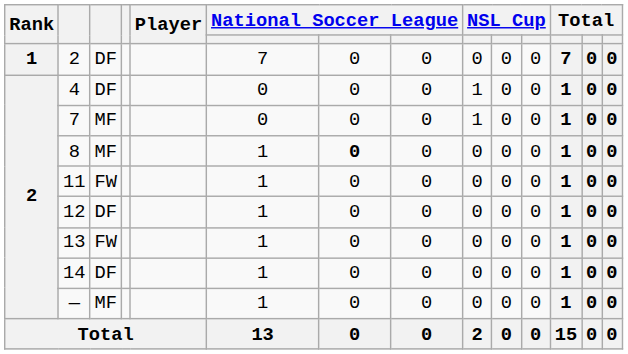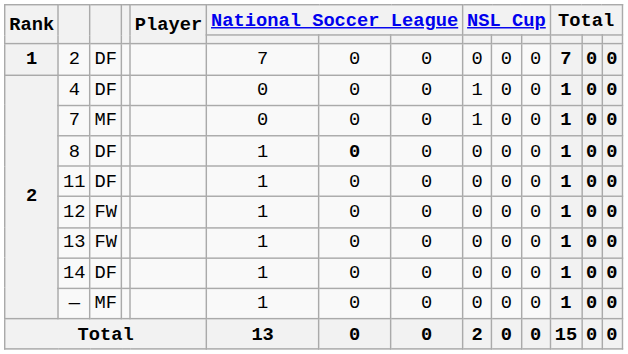8 | column 3: MF -> DF
11 | column 3: FW -> DF
12 | column 3: DF -> FW
